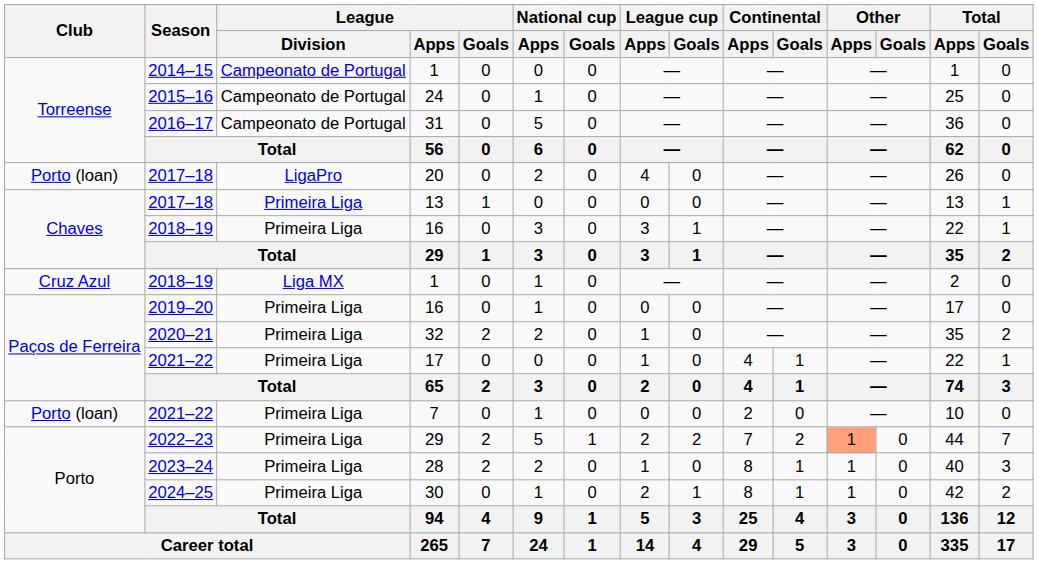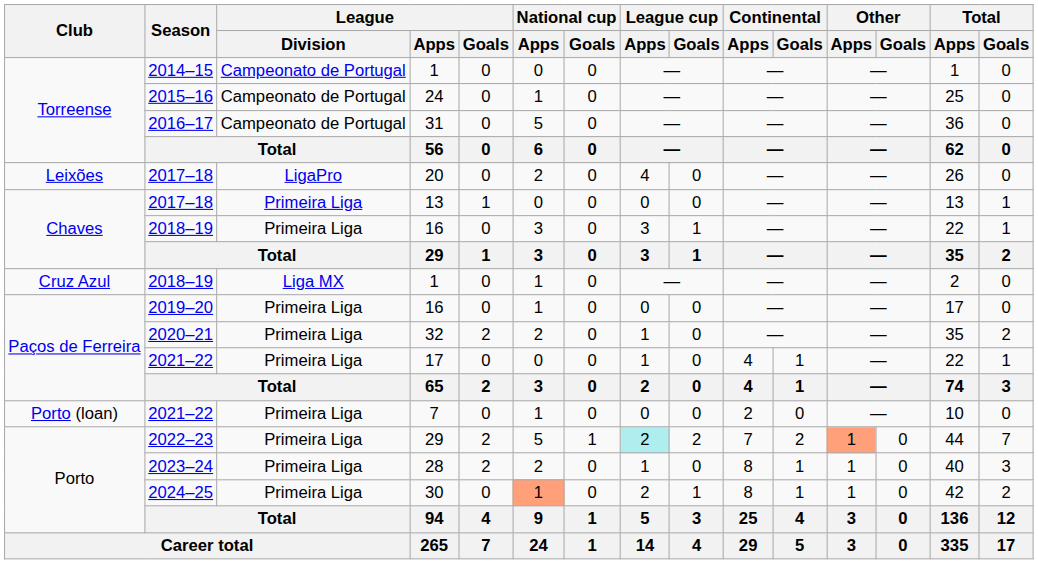20 | Club: Porto (loan) -> Leixões
2022–23 / 29 | League cup / Apps: no background -> paleturquoise background
30 | National cup / Apps: no background -> lightsalmon background
